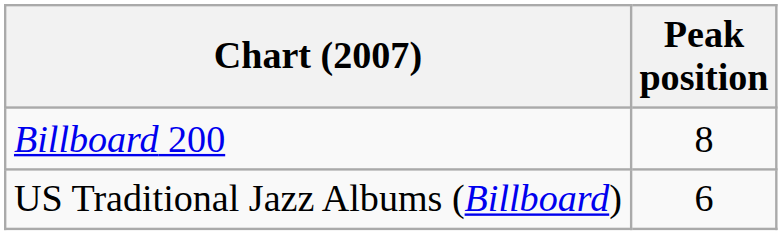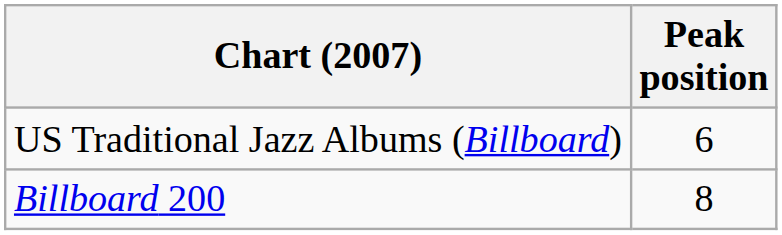rows swapped: US Traditional Jazz Albums (Billboard) <-> Billboard 200
